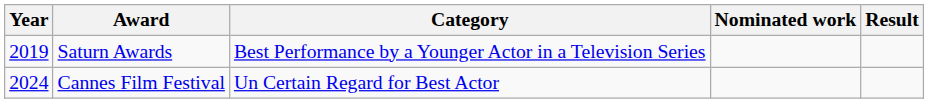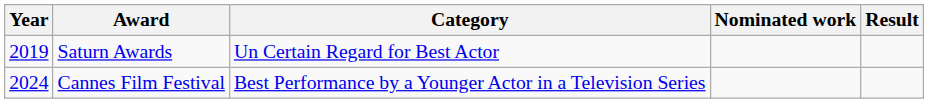Saturn Awards | Category: Best Performance by a Younger Actor in a Television Series -> Un Certain Regard for Best Actor
Cannes Film Festival | Category: Un Certain Regard for Best Actor -> Best Performance by a Younger Actor in a Television Series
